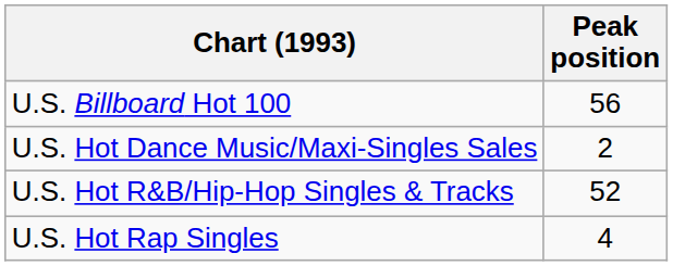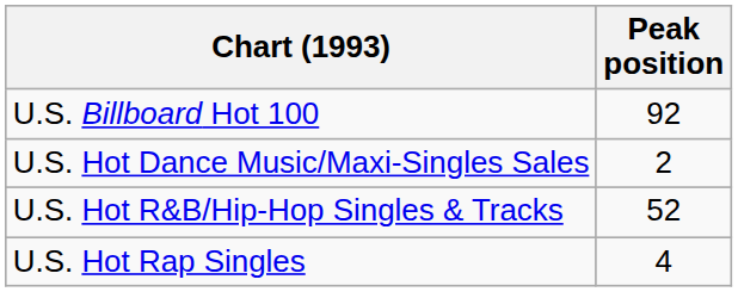U.S. Billboard Hot 100 | Peak position: 56 -> 92
